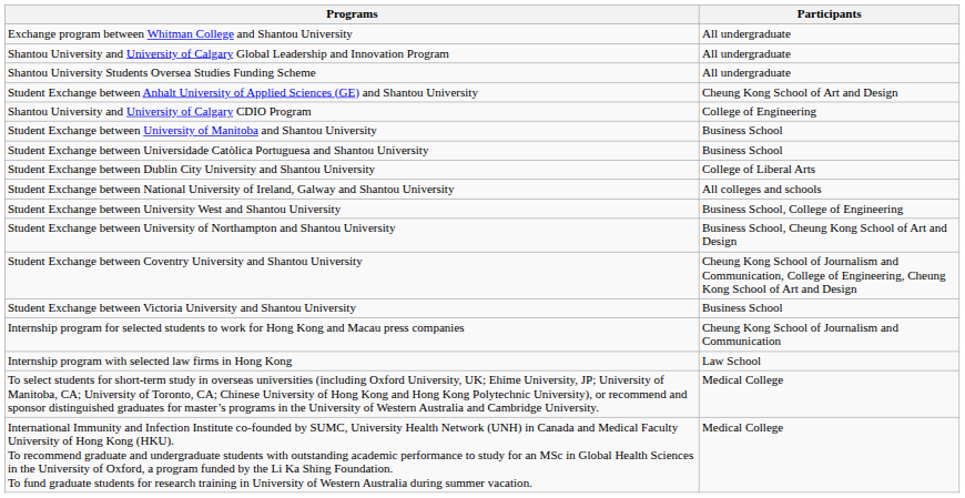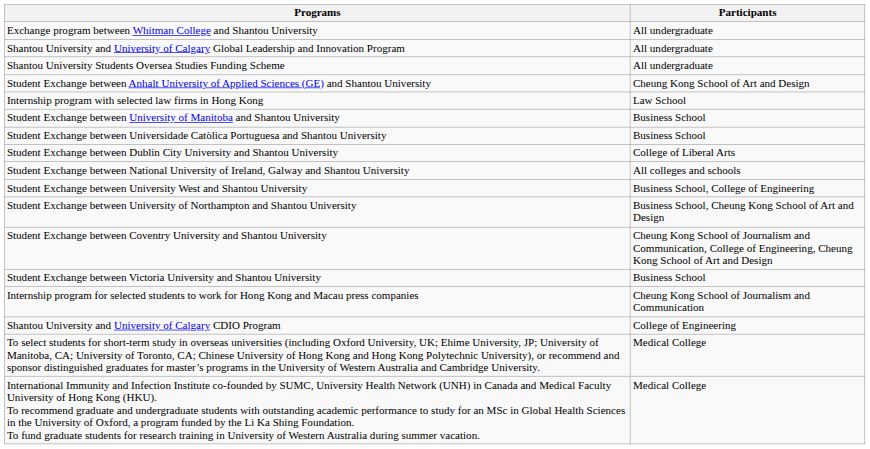rows swapped: Shantou University and University of Calgary CDIO Program <-> Internship program with selected law firms in Hong Kong
